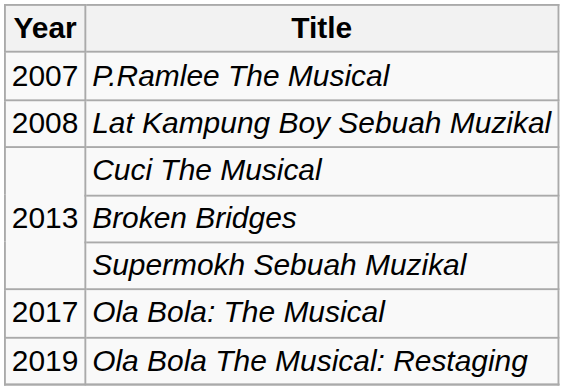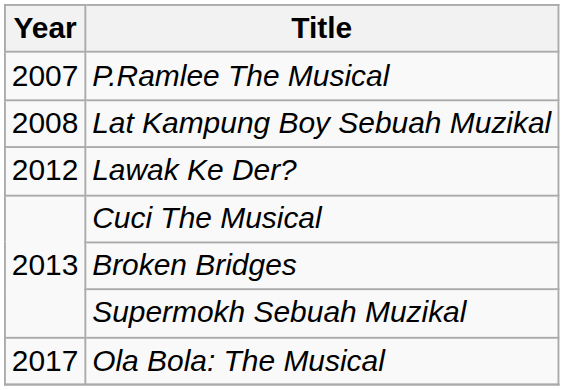+ row: 2012 | Lawak Ke Der?
- row: 2019 | Ola Bola The Musical: Restaging
